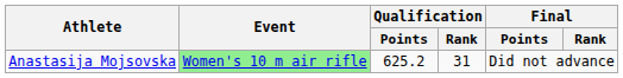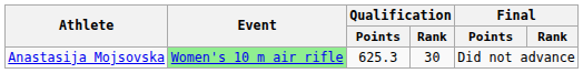Anastasija Mojsovska | Qualification / Points: 625.2 -> 625.3
Anastasija Mojsovska | Qualification / Rank: 31 -> 30
